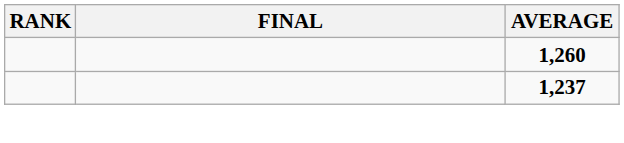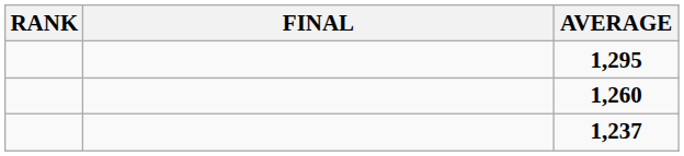+ row: 1,295
